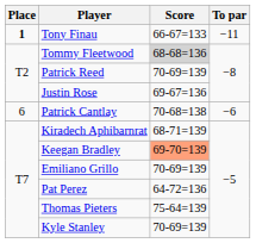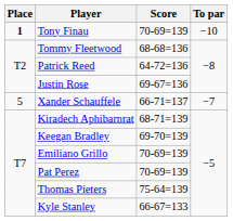Tony Finau | Score: 66-67=133 -> 70-69=139
Tony Finau | To par: −11 -> −10
Tommy Fleetwood | Score: lightgrey background -> no background
Patrick Reed | Score: 70-69=139 -> 64-72=136
+ row: 5 | Xander Schauffele | 66-71=137 | −7
- row: 6 | Patrick Cantlay | 70-68=138 | −6
Keegan Bradley | Score: lightsalmon background -> no background
Pat Perez | Score: 64-72=136 -> 70-69=139
Kyle Stanley | Score: 70-69=139 -> 66-67=133
